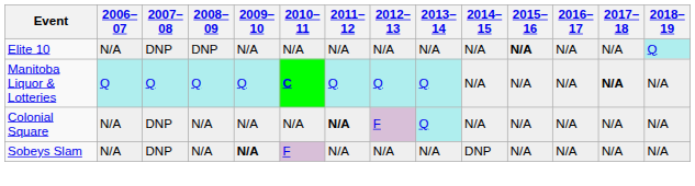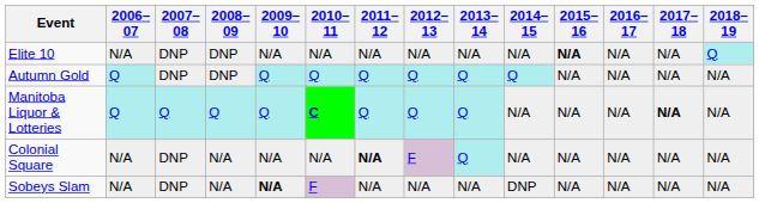+ row: Autumn Gold | Q | DNP | DNP | Q | Q | Q | Q | Q | Q | N/A | N/A | N/A | N/A
